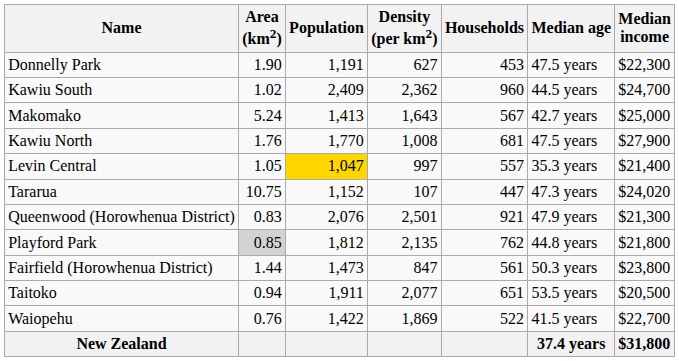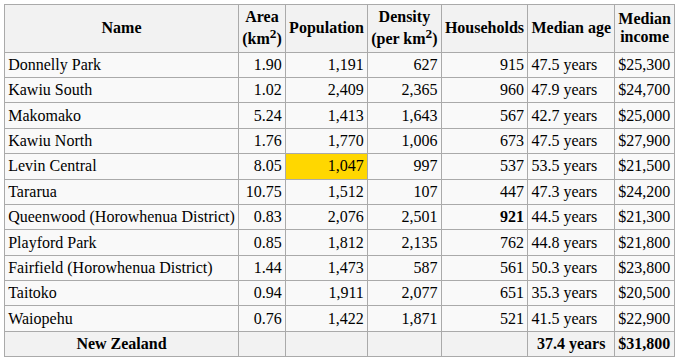Donnelly Park | Households: 453 -> 915
Donnelly Park | Median income: $22,300 -> $25,300
Kawiu South | Density (per km2): 2,362 -> 2,365
Kawiu South | Median age: 44.5 years -> 47.9 years
Kawiu North | Density (per km2): 1,008 -> 1,006
Kawiu North | Households: 681 -> 673
Levin Central | Area (km2): 1.05 -> 8.05
Levin Central | Households: 557 -> 537
Levin Central | Median age: 35.3 years -> 53.5 years
Levin Central | Median income: $21,400 -> $21,500
Tararua | Population: 1,152 -> 1,512
Tararua | Median income: $24,020 -> $24,200
Queenwood (Horowhenua District) | Households: normal -> bold
Queenwood (Horowhenua District) | Median age: 47.9 years -> 44.5 years
Playford Park | Area (km2): lightgrey background -> no background
Fairfield (Horowhenua District) | Density (per km2): 847 -> 587
Taitoko | Median age: 53.5 years -> 35.3 years
Waiopehu | Density (per km2): 1,869 -> 1,871
Waiopehu | Households: 522 -> 521
Waiopehu | Median income: $22,700 -> $22,900
